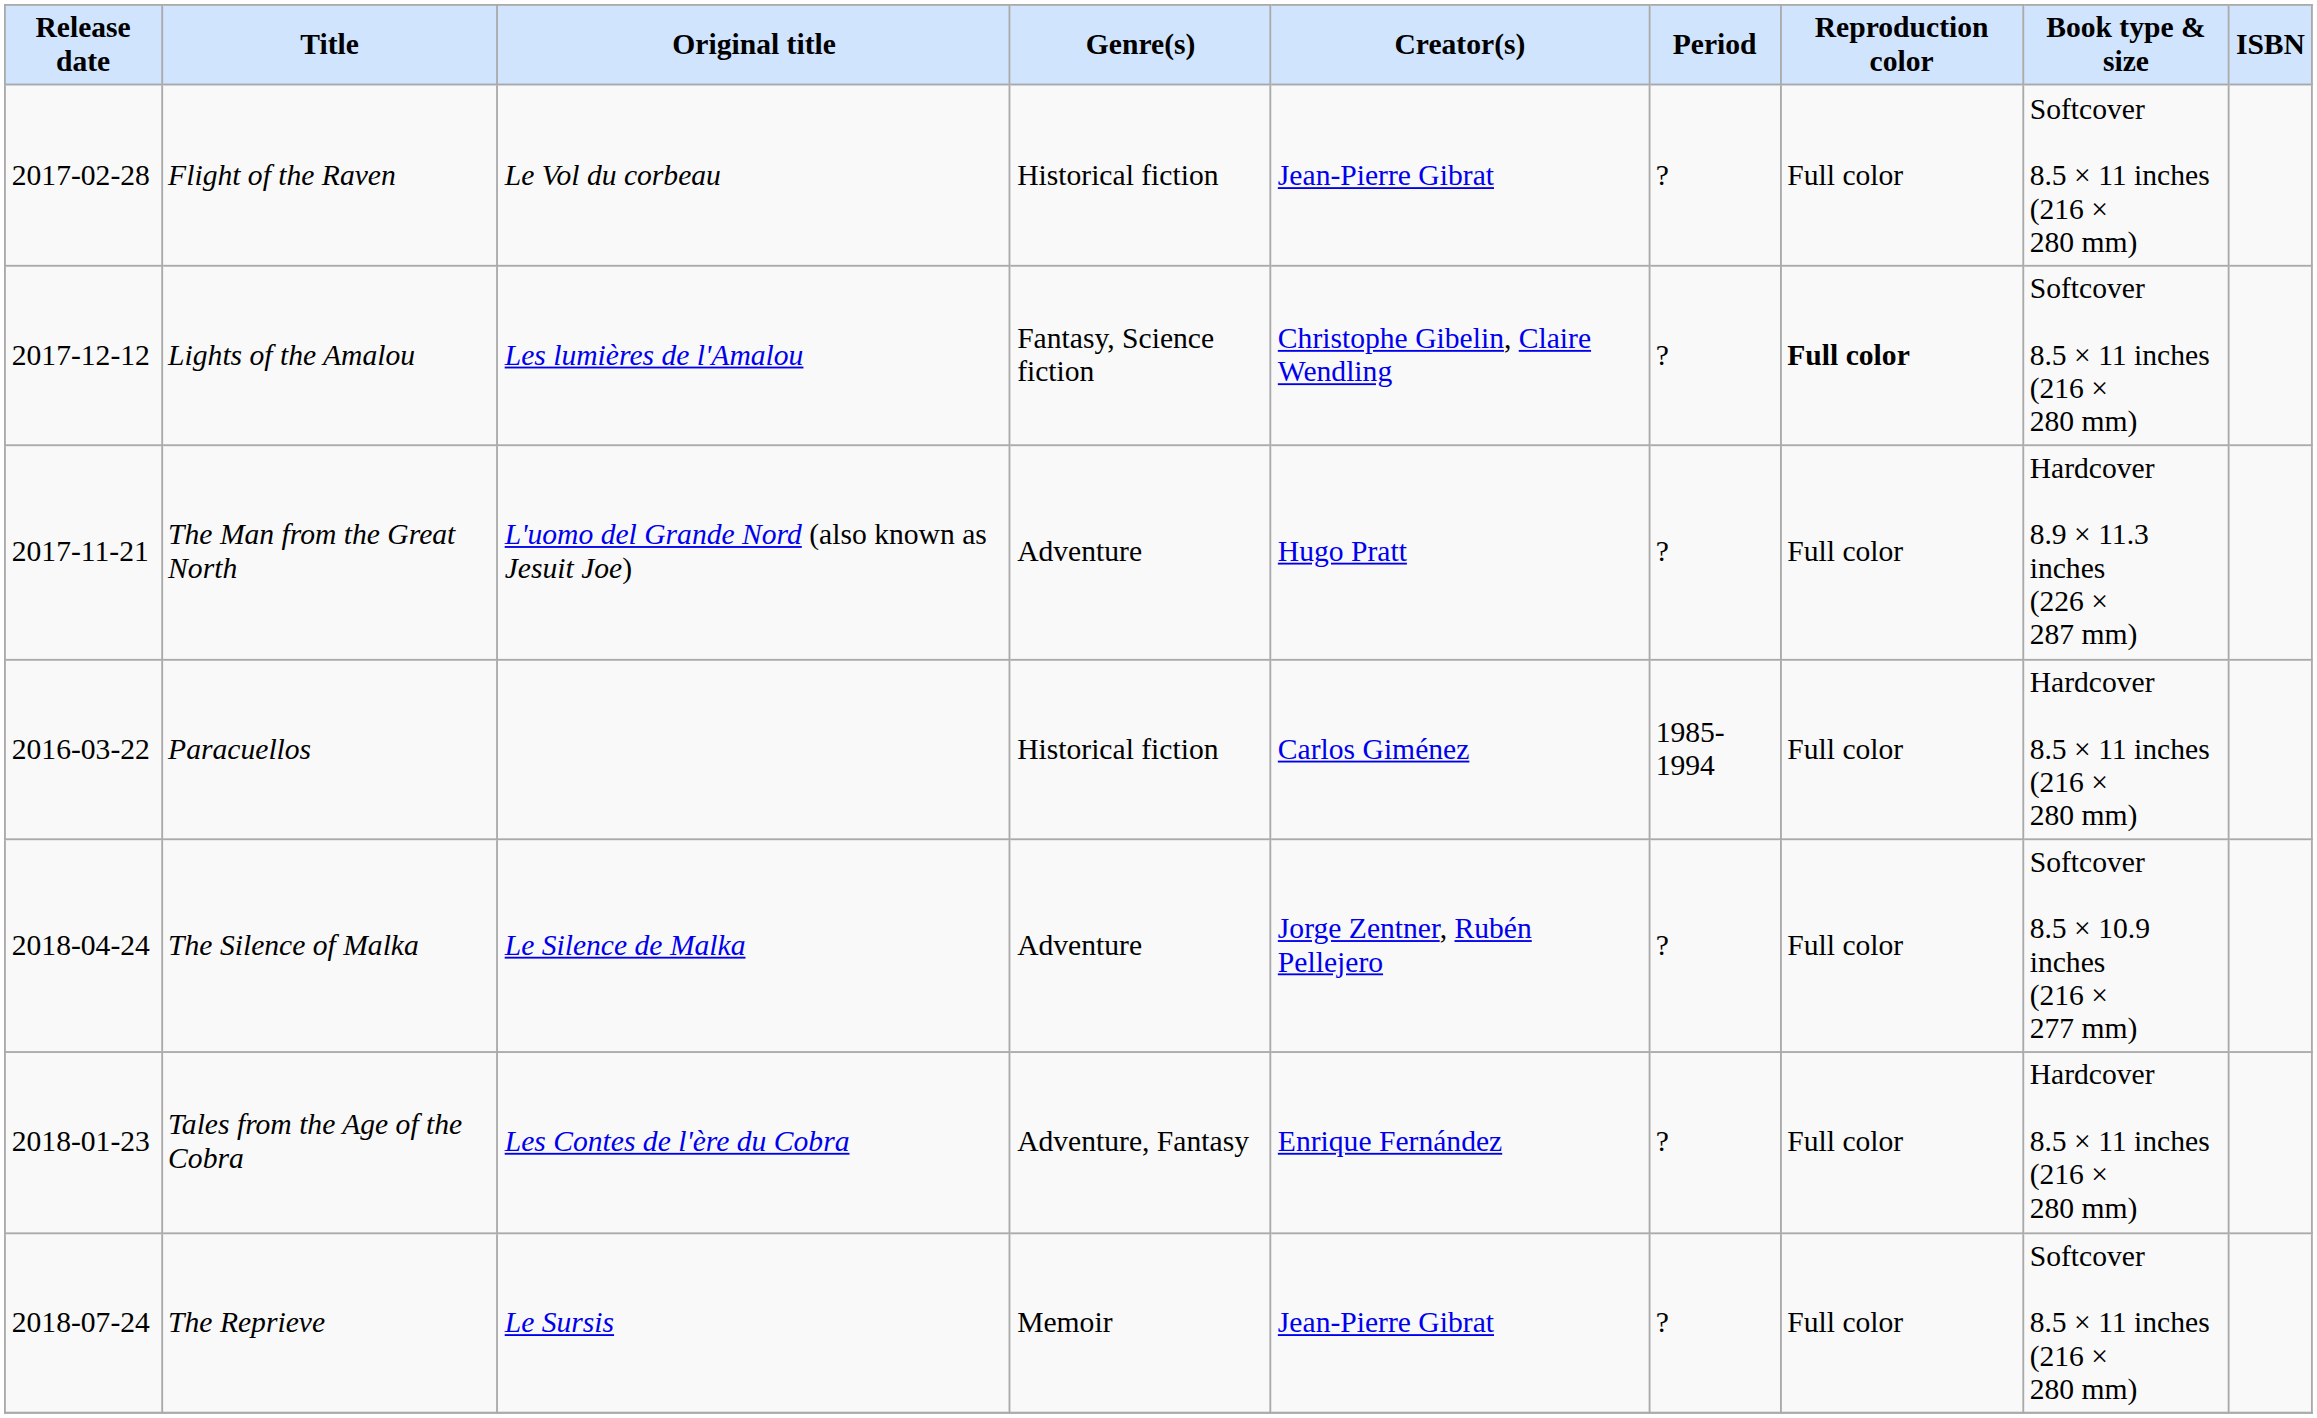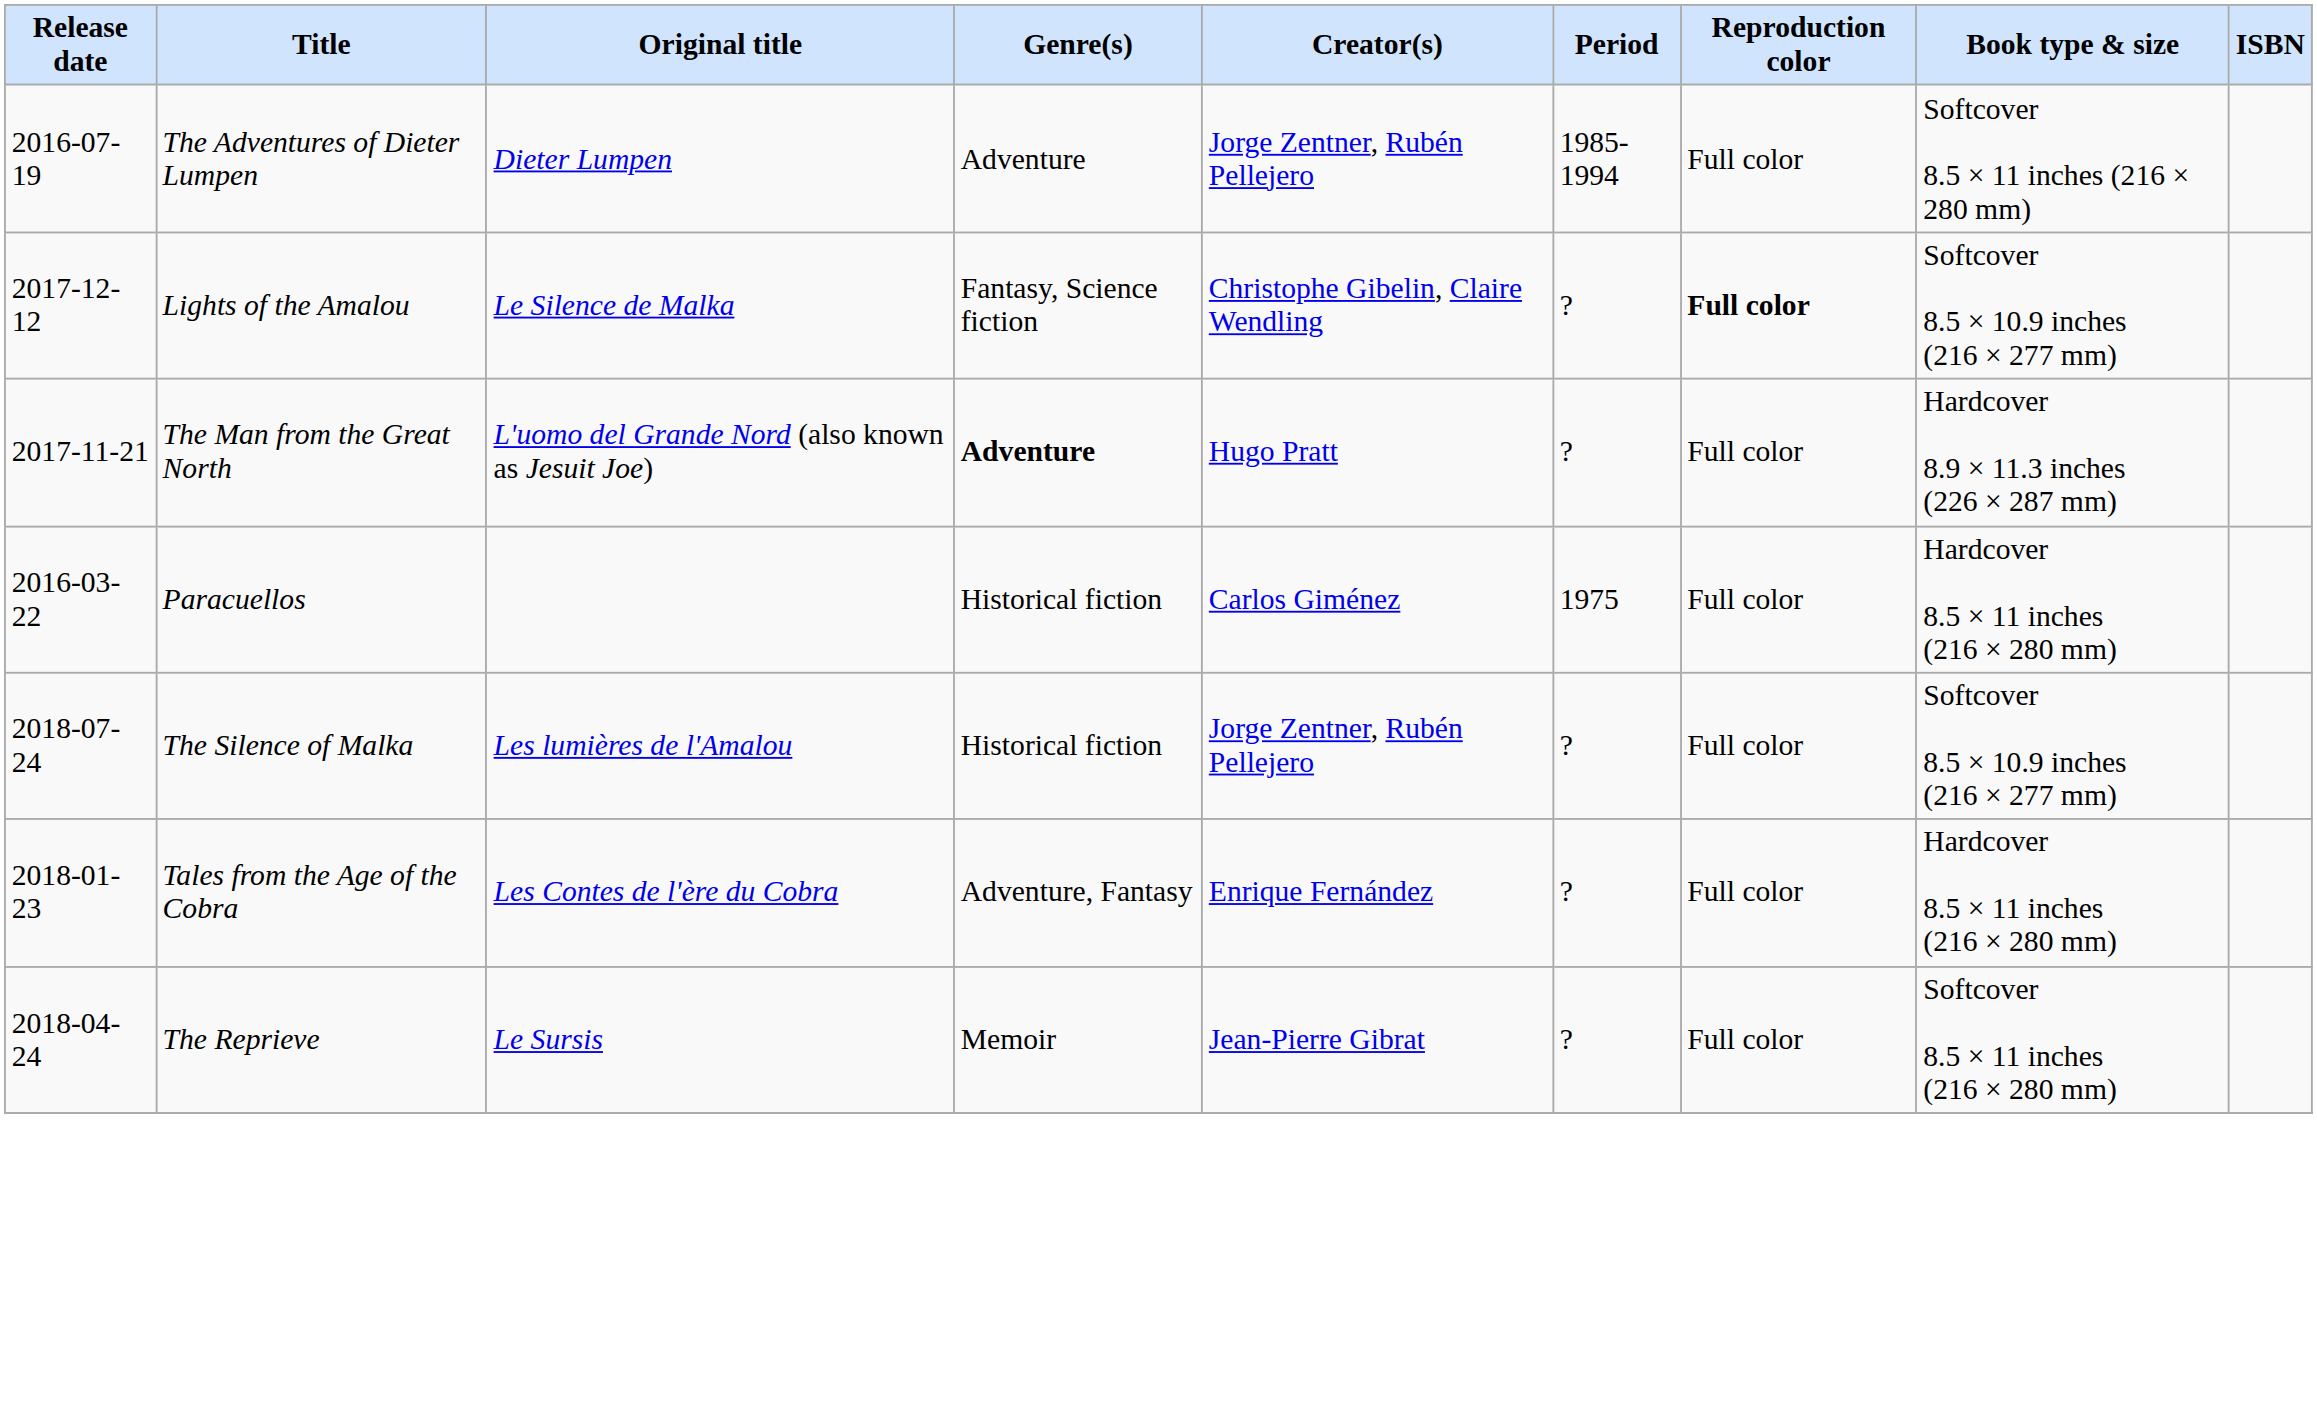+ row: 2016-07-19 | The Adventures of Dieter Lumpen | Dieter Lumpen | Adventure | Jorge Zentner, Rubén Pellejero | 1985-1994 | Full color | Softcover 8.5 × 11 inches (216 × 280 mm)
- row: 2017-02-28 | Flight of the Raven | Le Vol du corbeau | Historical fiction | Jean-Pierre Gibrat | ? | Full color | Softcover 8.5 × 11 inches (216 × 280 mm)
Lights of the Amalou | Original title: Les lumières de l'Amalou -> Le Silence de Malka
Lights of the Amalou | Book type & size: Softcover 8.5 × 11 inches (216 × 280 mm) -> Softcover 8.5 × 10.9 inches (216 × 277 mm)
The Man from the Great North | Genre(s): normal -> bold
Paracuellos | Period: 1985-1994 -> 1975
The Silence of Malka | Release date: 2018-04-24 -> 2018-07-24
The Silence of Malka | Original title: Le Silence de Malka -> Les lumières de l'Amalou
The Silence of Malka | Genre(s): Adventure -> Historical fiction
The Reprieve | Release date: 2018-07-24 -> 2018-04-24
